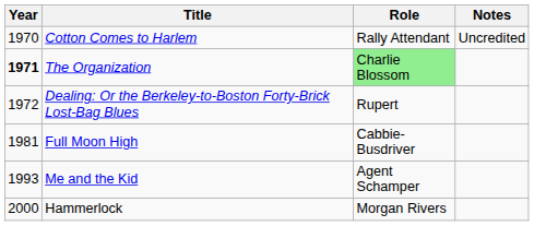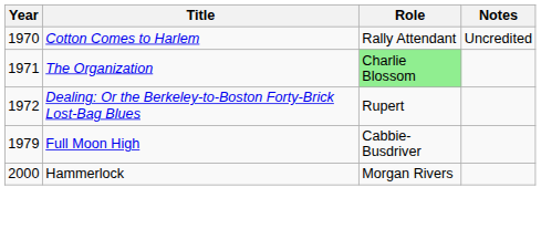The Organization | Year: bold -> normal
Full Moon High | Year: 1981 -> 1979
- row: 1993 | Me and the Kid | Agent Schamper
